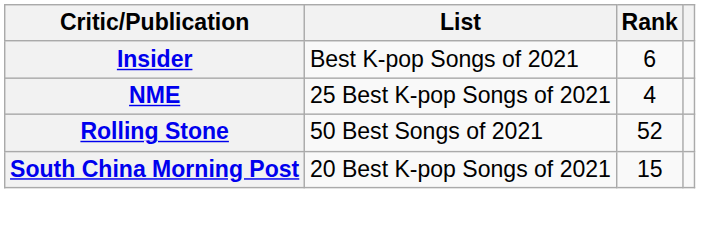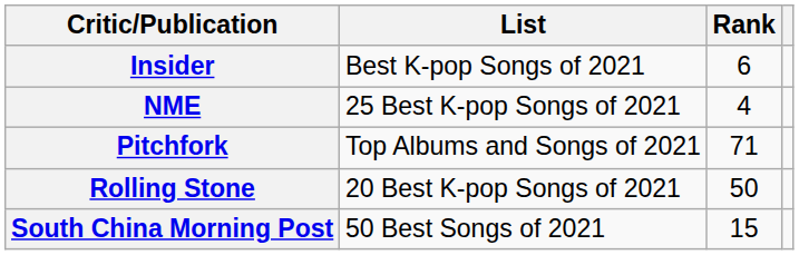+ row: Pitchfork | Top Albums and Songs of 2021 | 71
Rolling Stone | List: 50 Best Songs of 2021 -> 20 Best K-pop Songs of 2021
Rolling Stone | Rank: 52 -> 50
South China Morning Post | List: 20 Best K-pop Songs of 2021 -> 50 Best Songs of 2021
